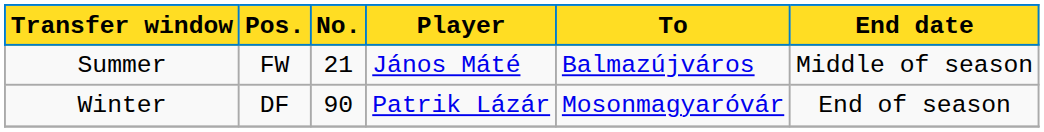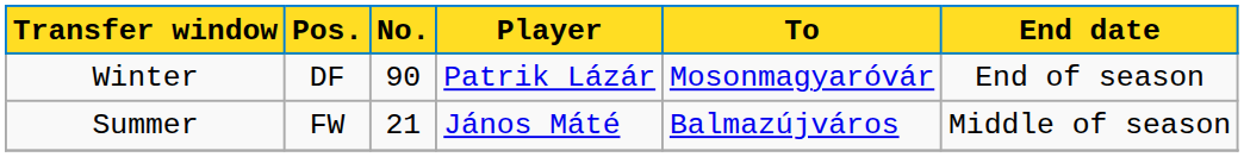rows swapped: Summer <-> Winter
